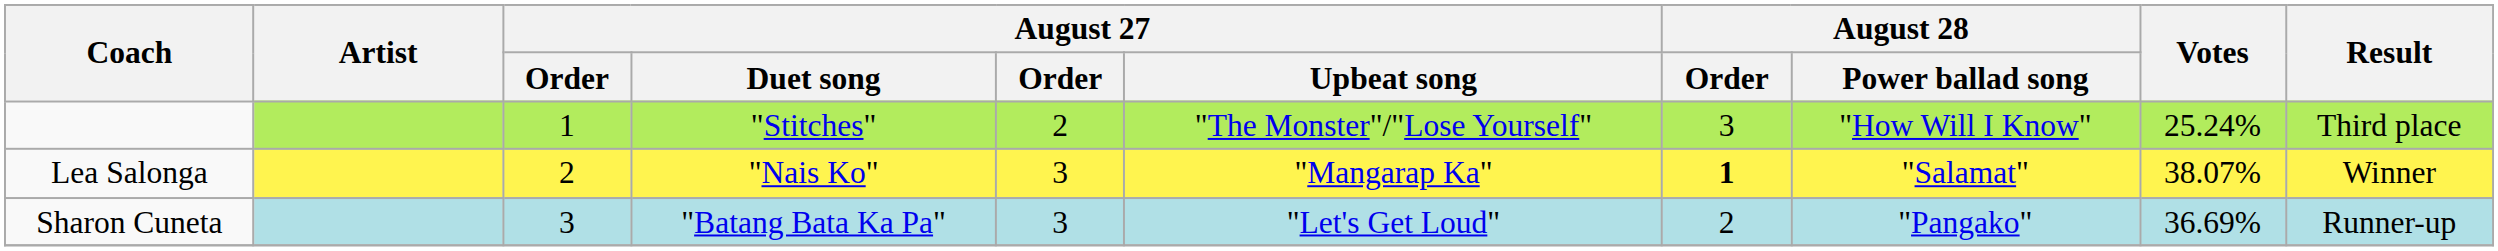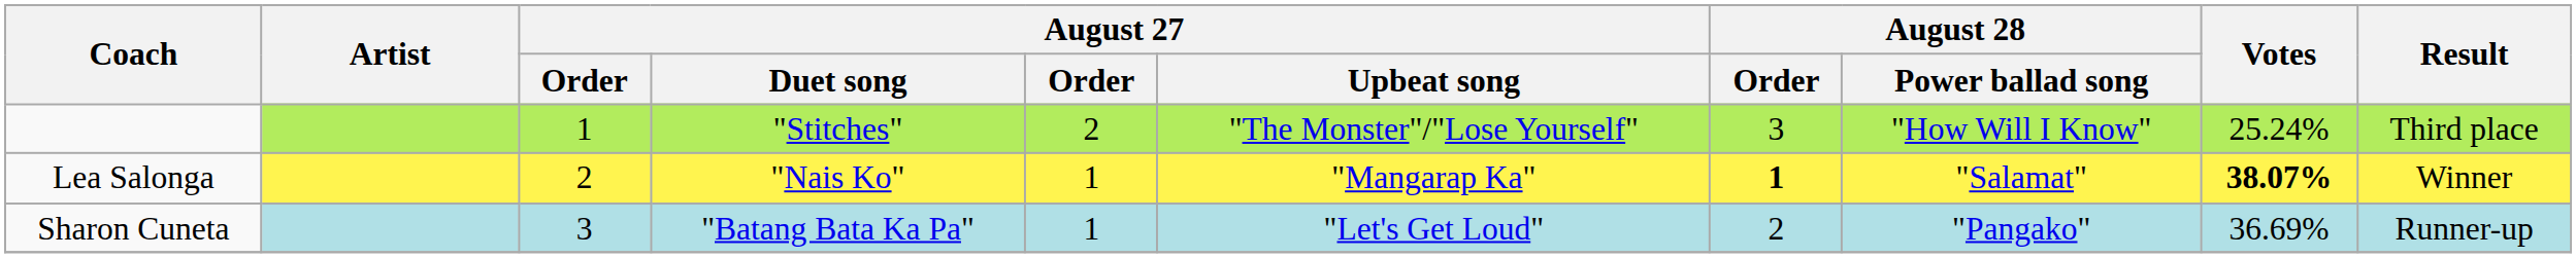Lea Salonga | column 5: 3 -> 1
Lea Salonga | Votes: normal -> bold
Sharon Cuneta | column 5: 3 -> 1
